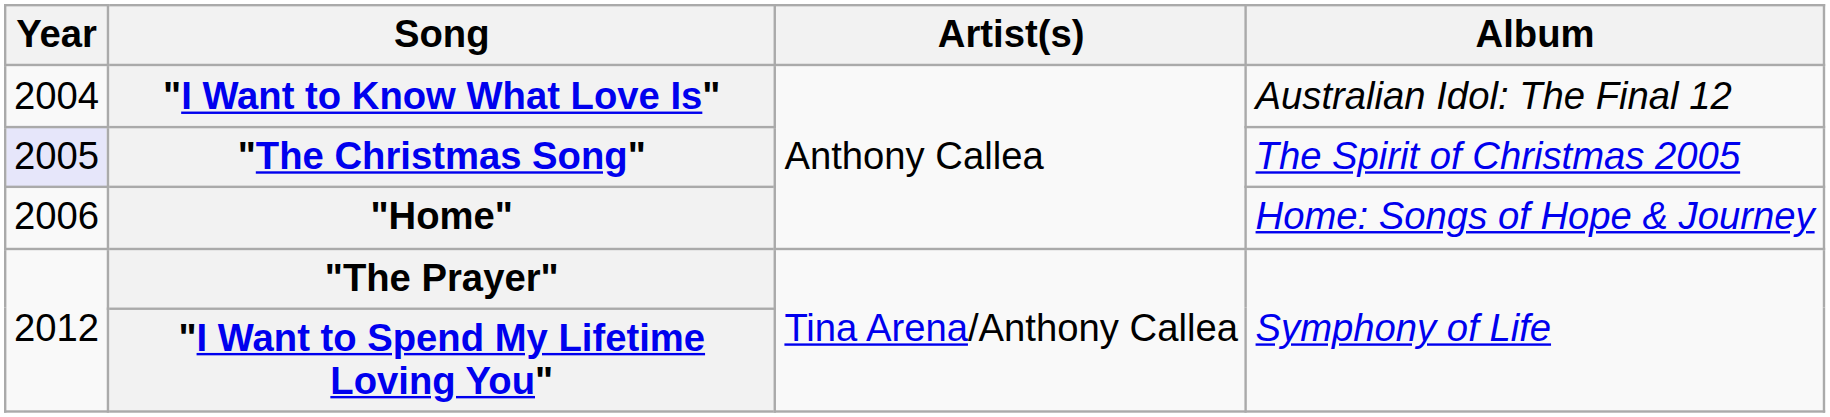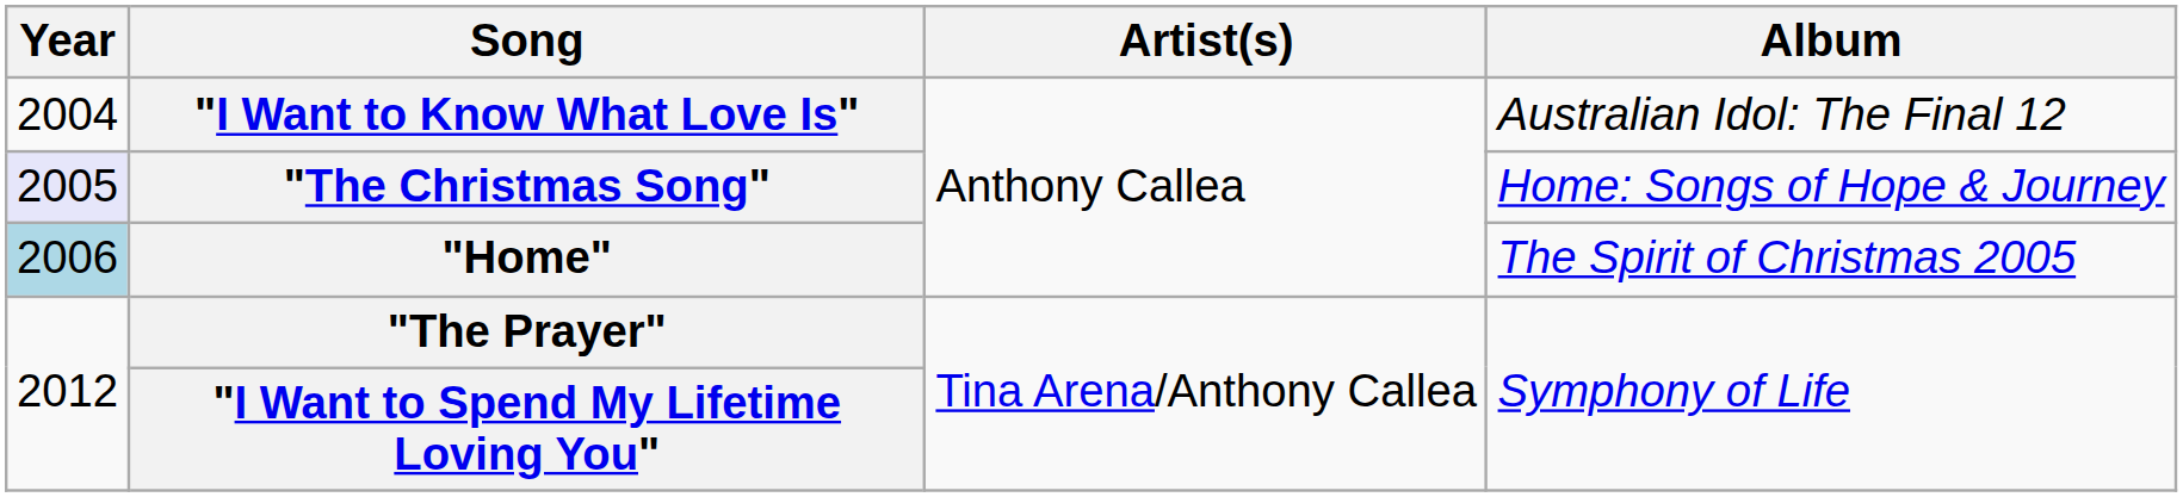"The Christmas Song" | Album: The Spirit of Christmas 2005 -> Home: Songs of Hope & Journey
"Home" | Year: no background -> lightblue background
"Home" | Album: Home: Songs of Hope & Journey -> The Spirit of Christmas 2005
